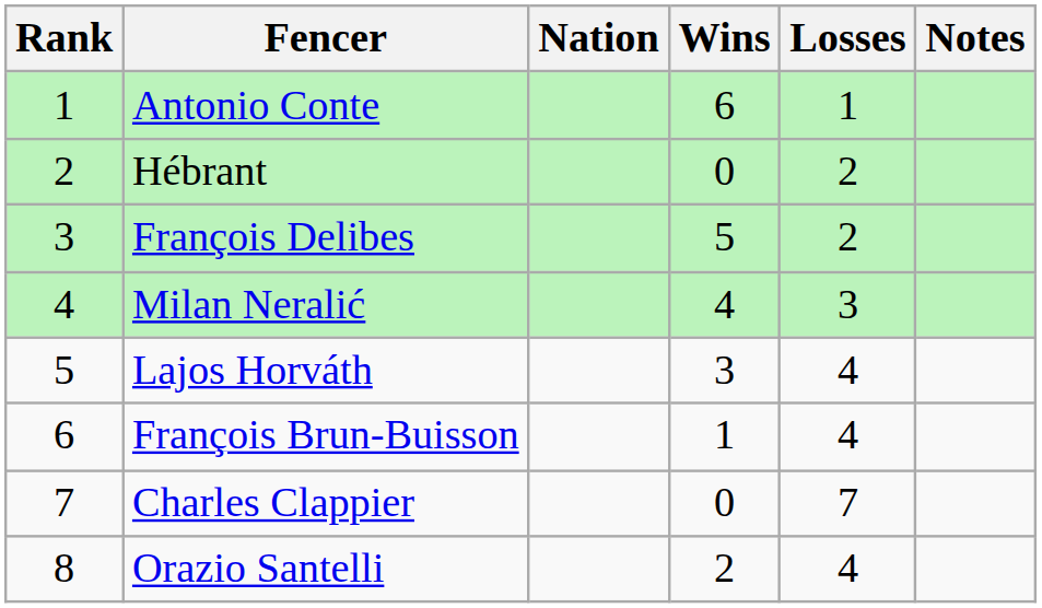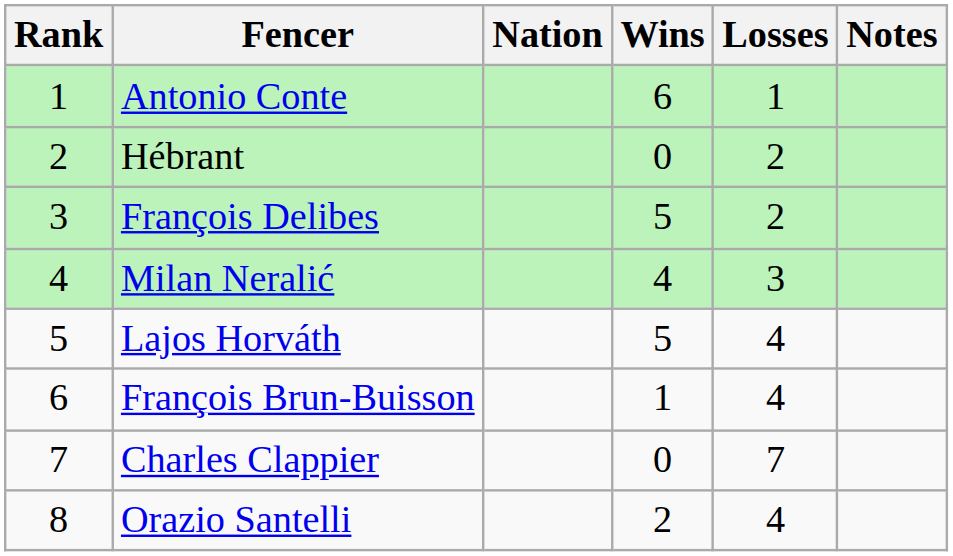Lajos Horváth | Wins: 3 -> 5
